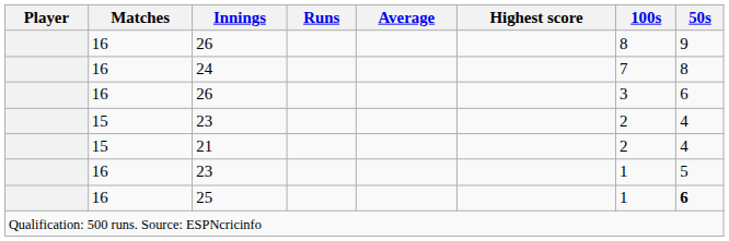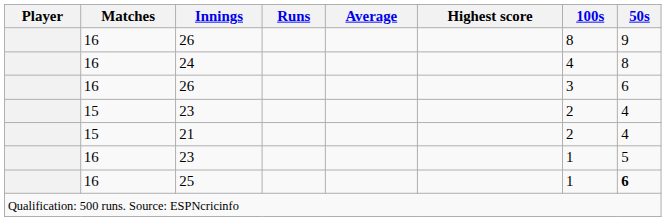24 | 100s: 7 -> 4
